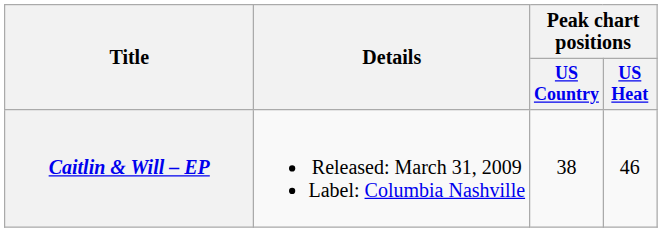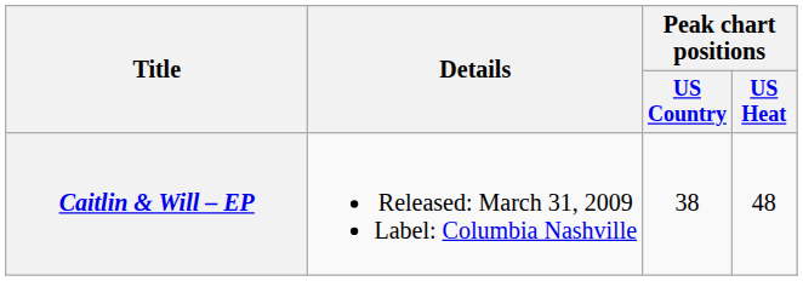Caitlin & Will – EP | Peak chart positions / US Heat: 46 -> 48
